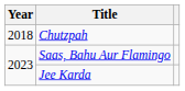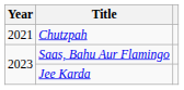Chutzpah | Year: 2018 -> 2021
